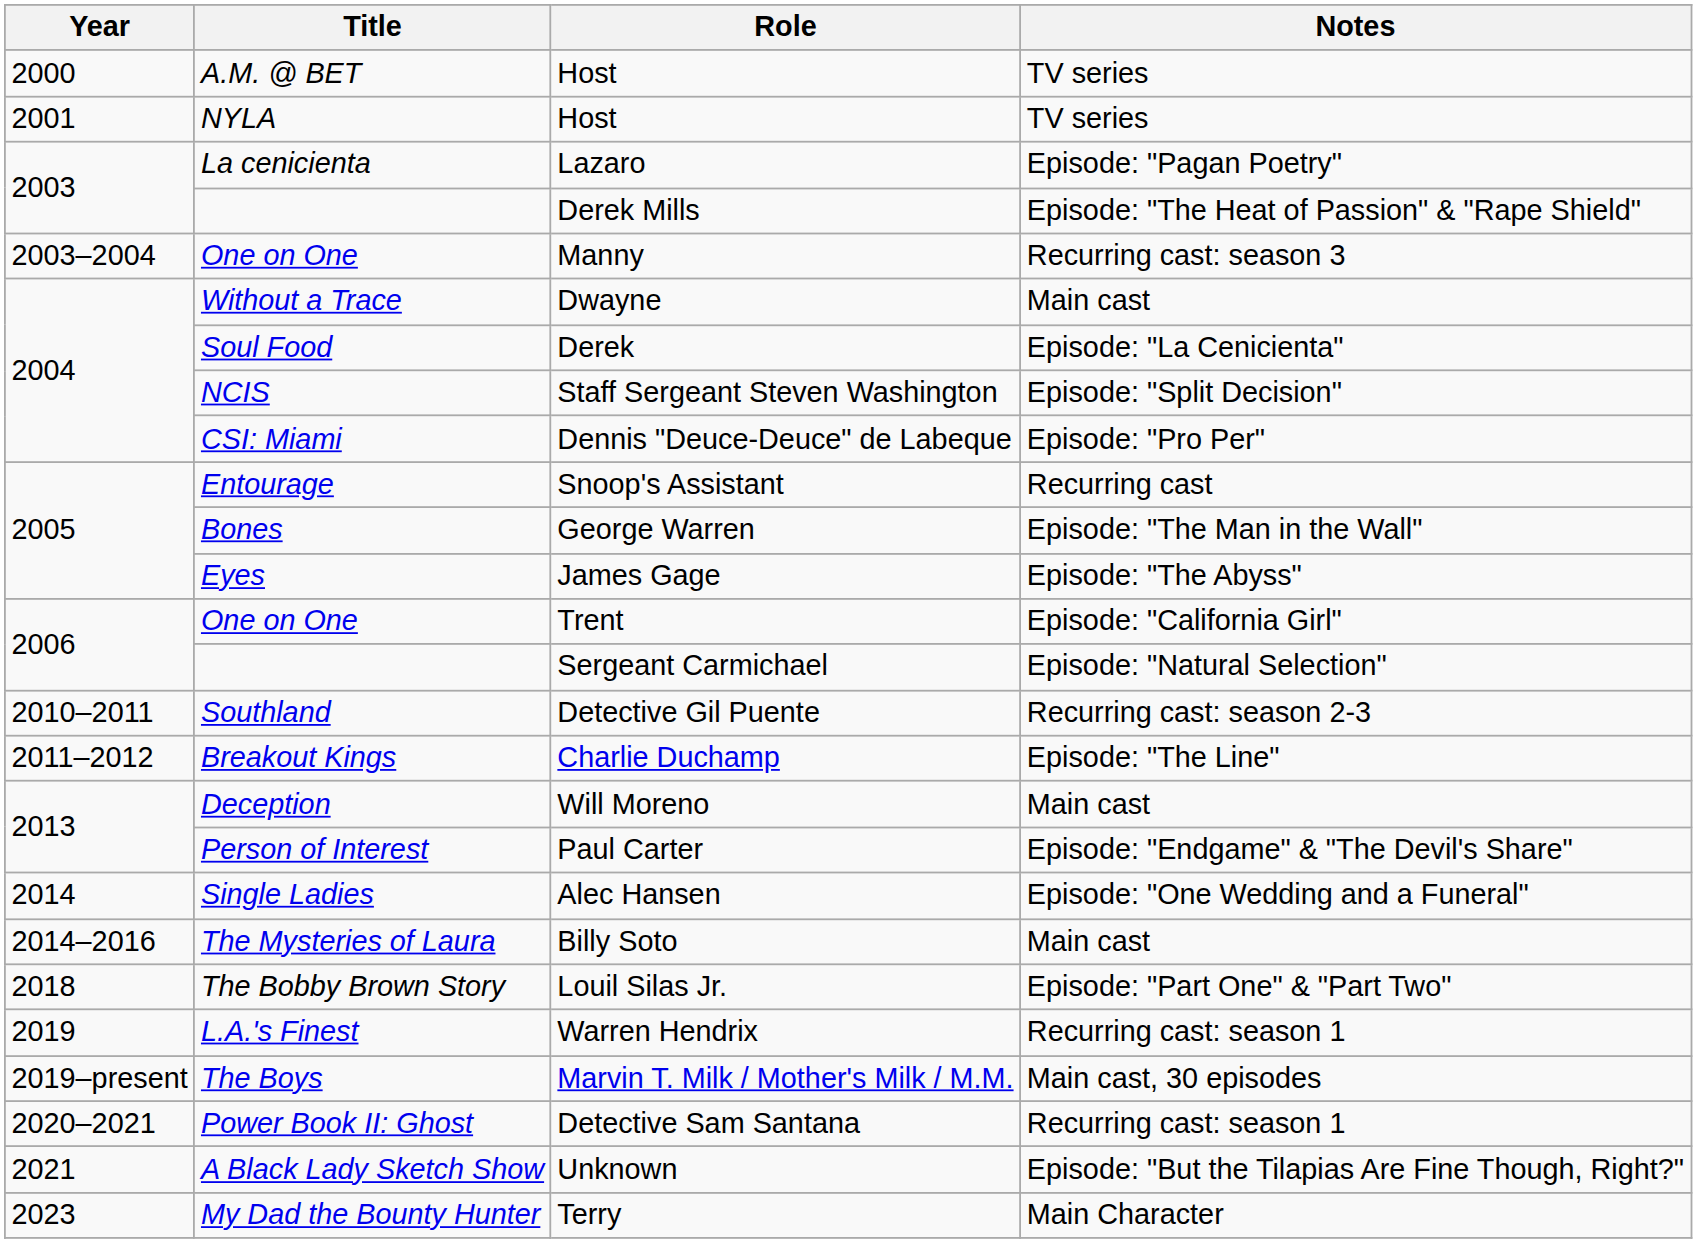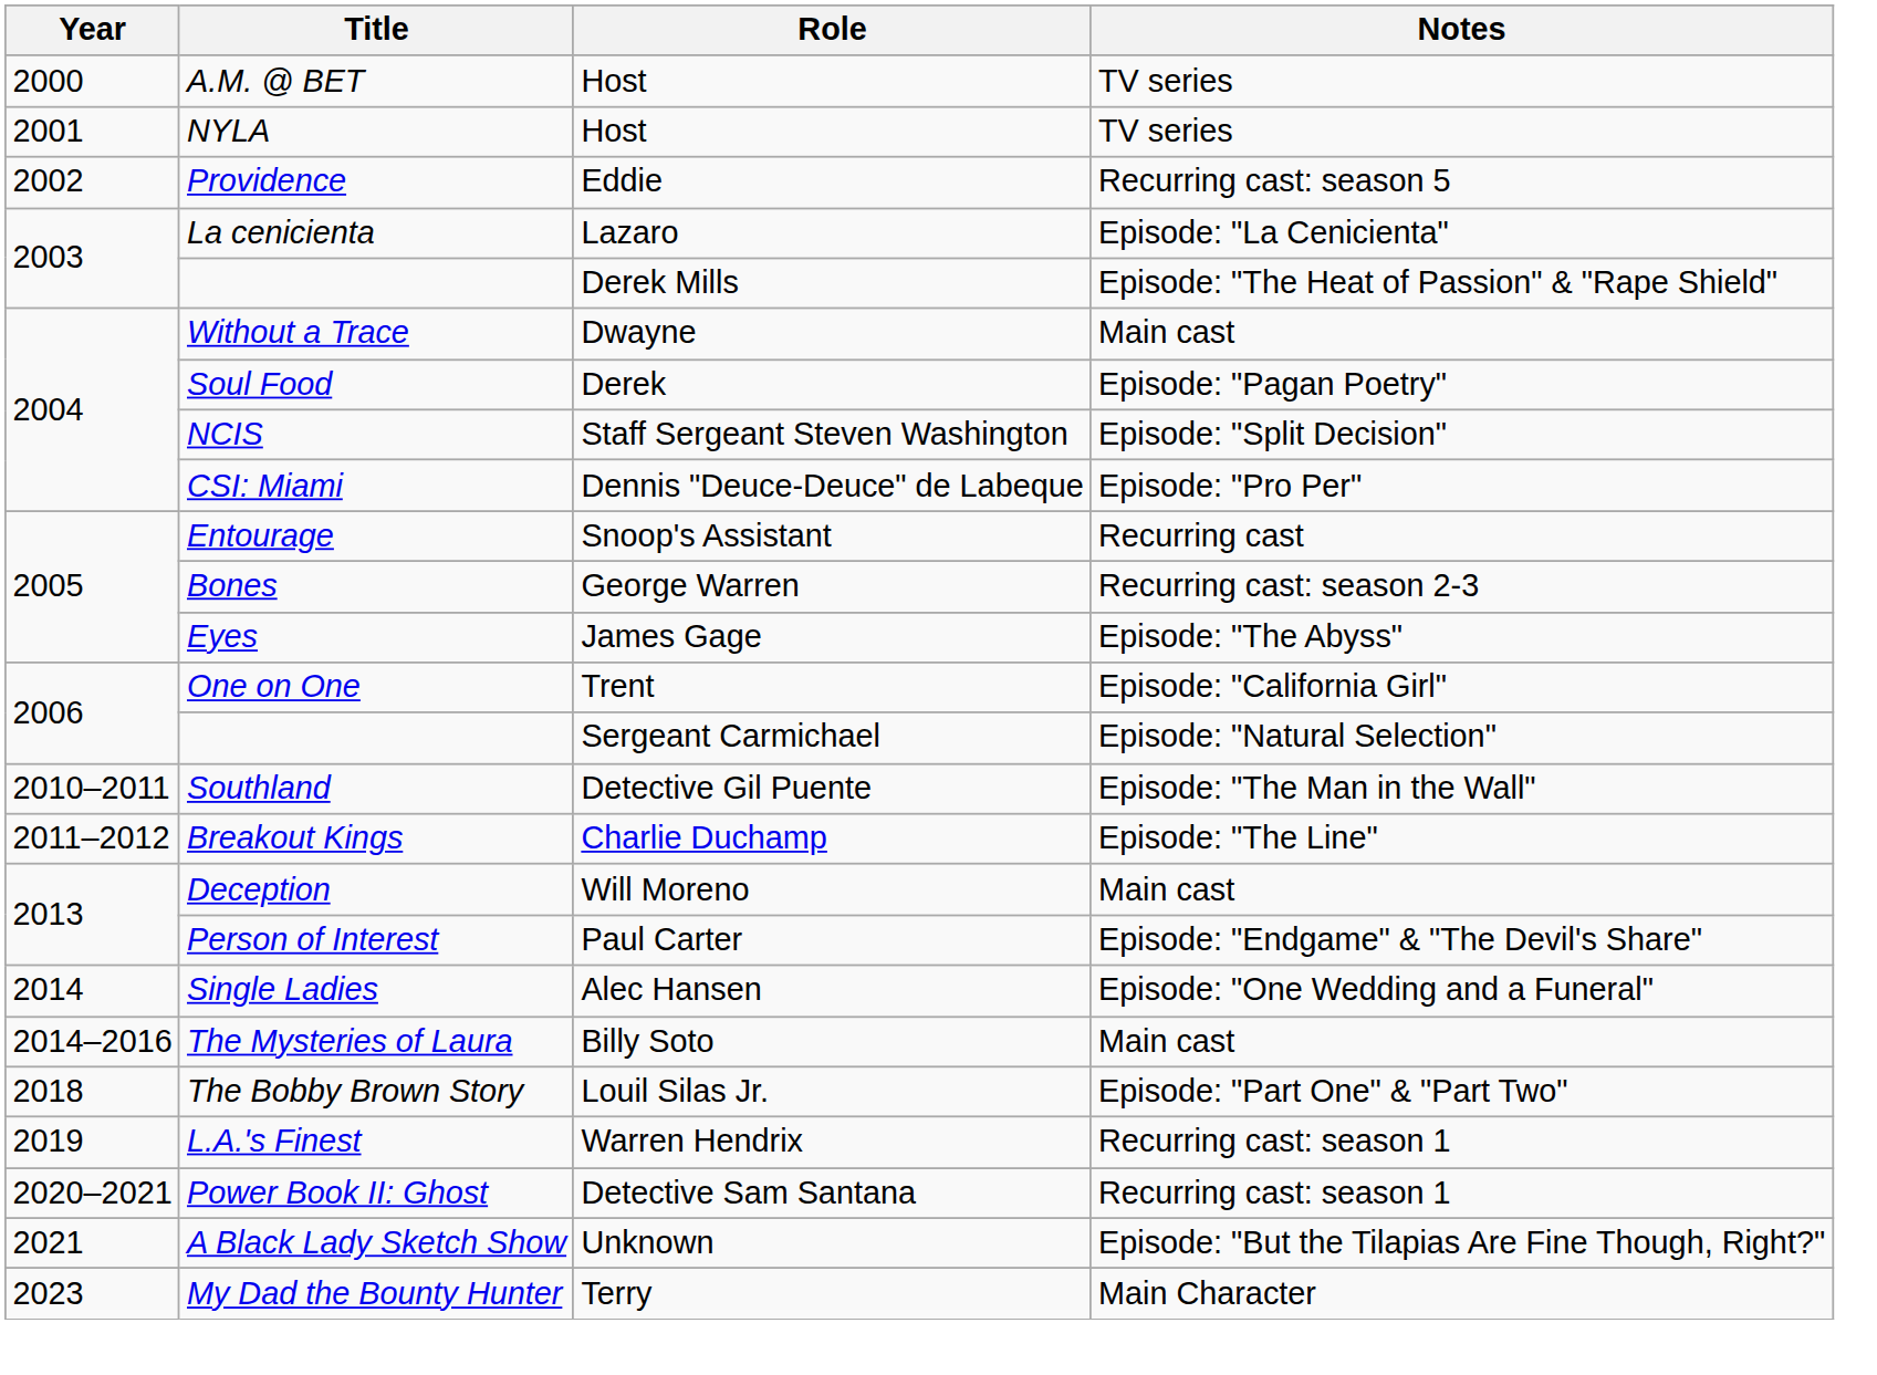+ row: 2002 | Providence | Eddie | Recurring cast: season 5
Lazaro | Notes: Episode: "Pagan Poetry" -> Episode: "La Cenicienta"
- row: 2003–2004 | One on One | Manny | Recurring cast: season 3
Derek | Notes: Episode: "La Cenicienta" -> Episode: "Pagan Poetry"
George Warren | Notes: Episode: "The Man in the Wall" -> Recurring cast: season 2-3
Detective Gil Puente | Notes: Recurring cast: season 2-3 -> Episode: "The Man in the Wall"
- row: 2019–present | The Boys | Marvin T. Milk / Mother's Milk / M.M. | Main cast, 30 episodes
